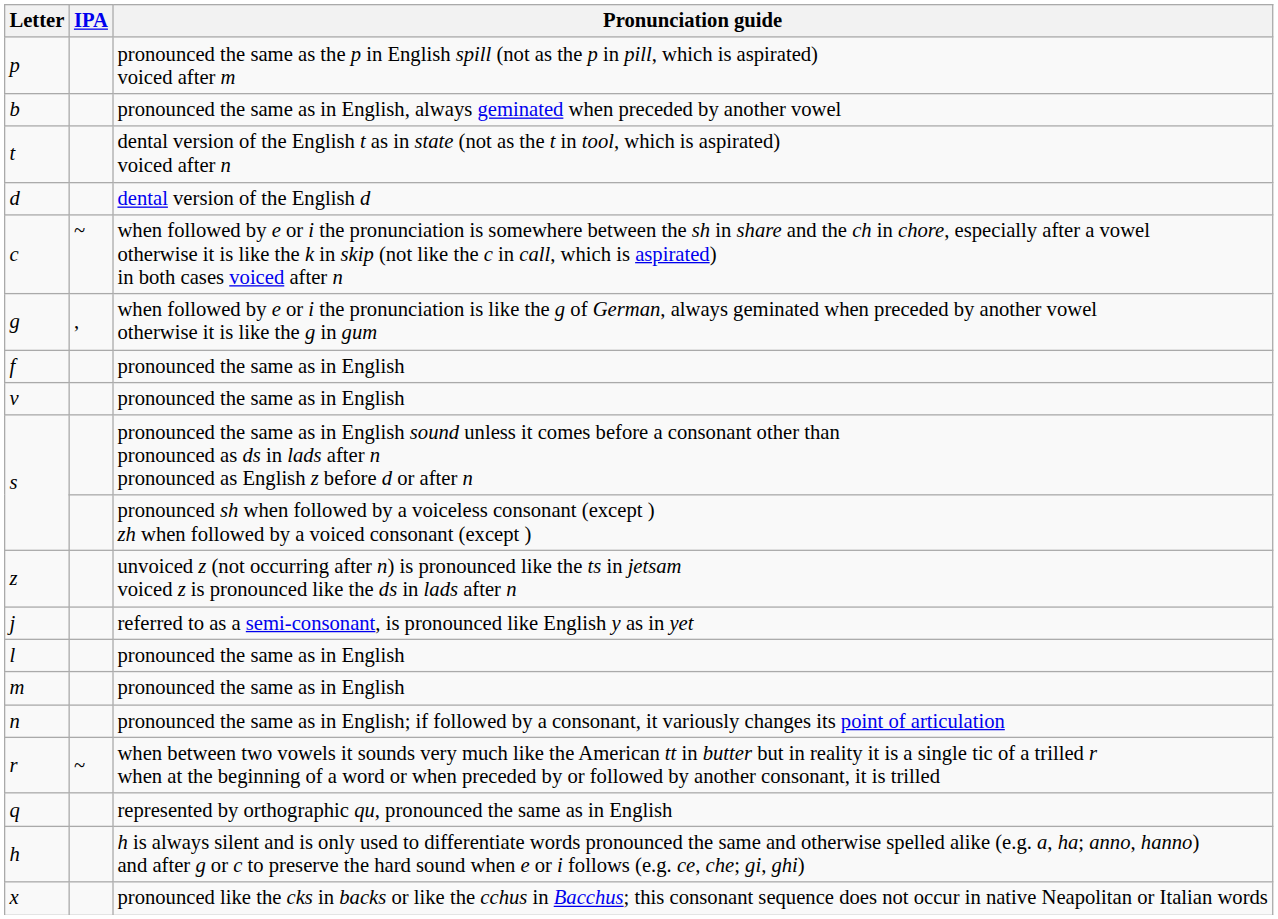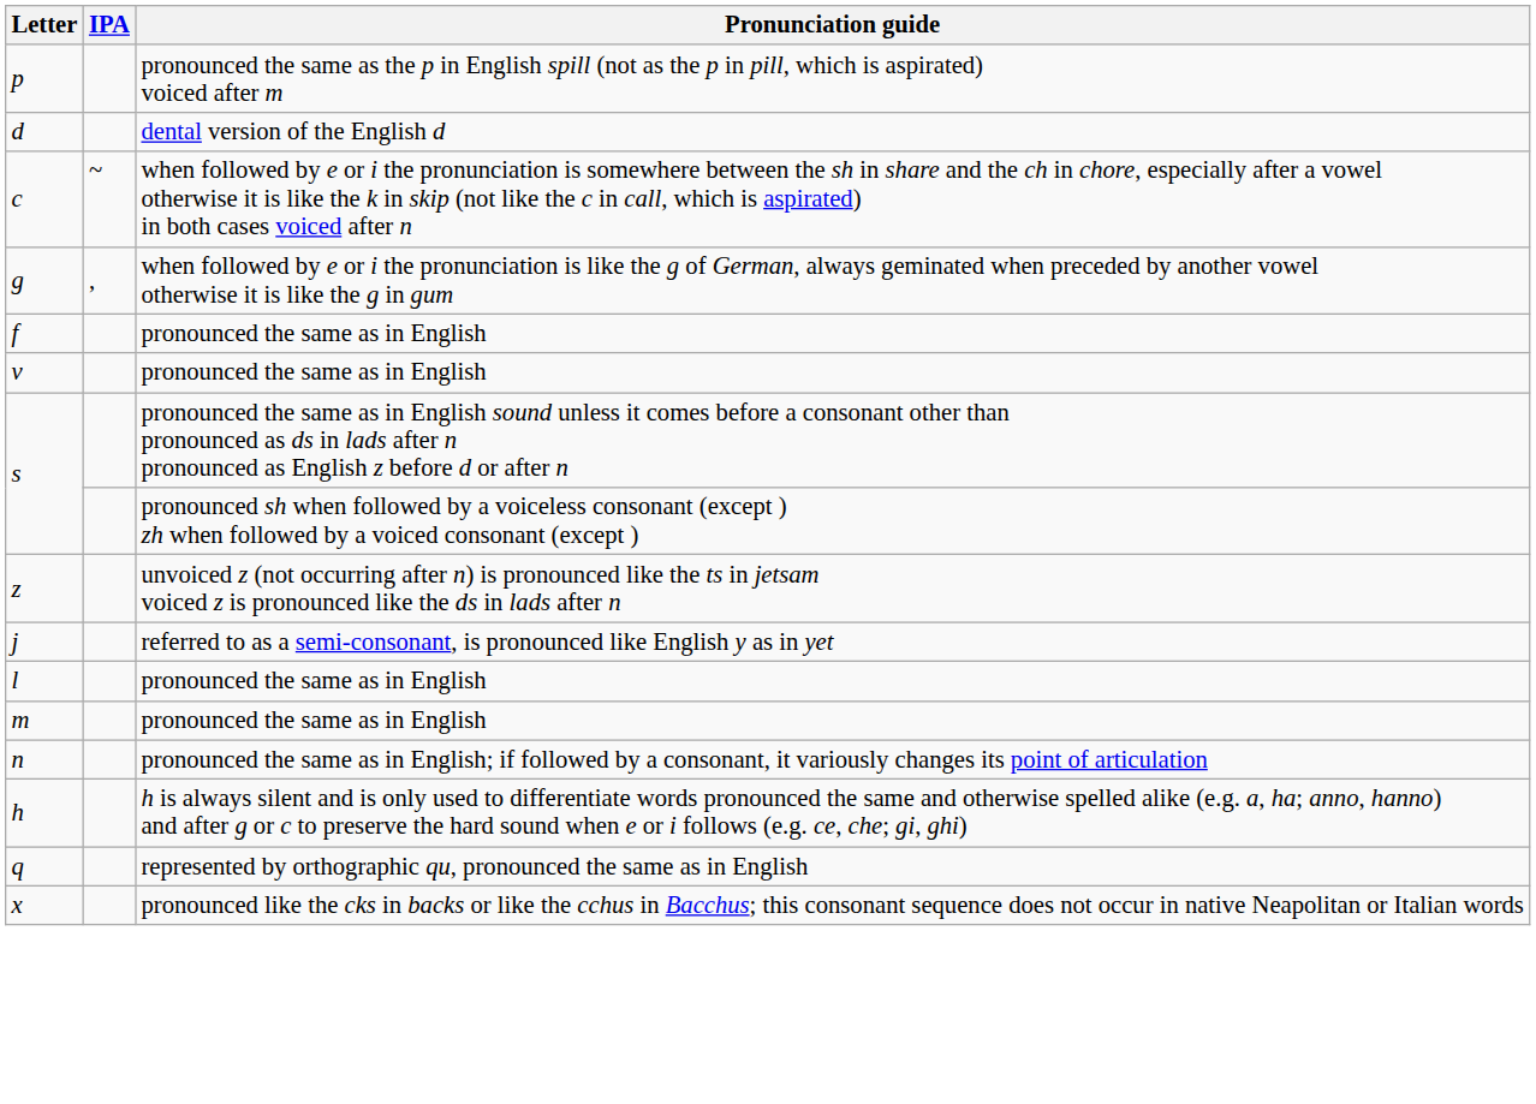- row: b | pronounced the same as in English, always geminated when preceded by another vowel
- row: t | dental version of the English t as in state (not as the t in tool, which is aspirated) voiced after n
- row: r | ~ | when between two vowels it sounds very much like the American tt in butter but in reality it is a single tic of a trilled r when at the beginning of a word or when preceded by or followed by another consonant, it is trilled
rows swapped: q <-> h
